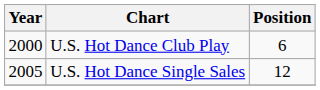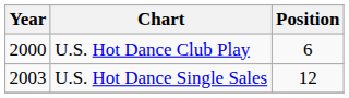U.S. Hot Dance Single Sales | Year: 2005 -> 2003
